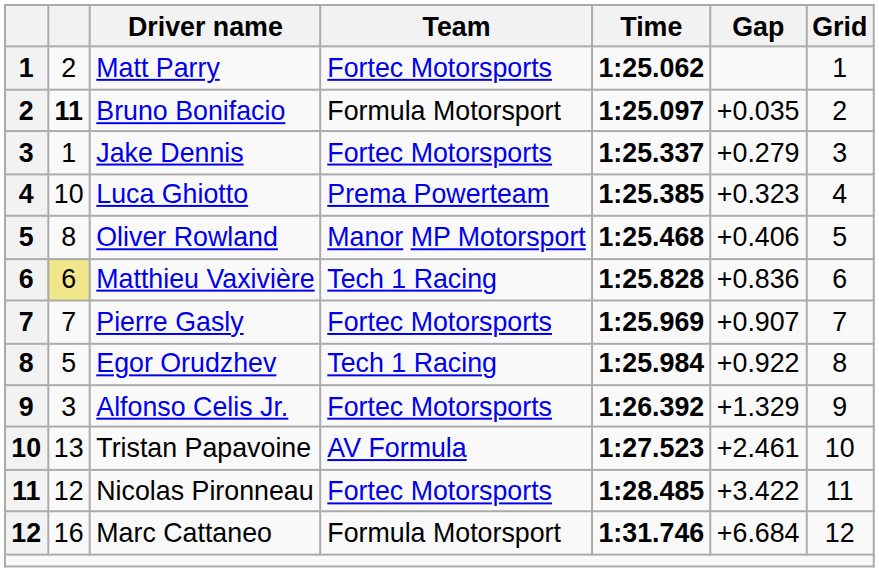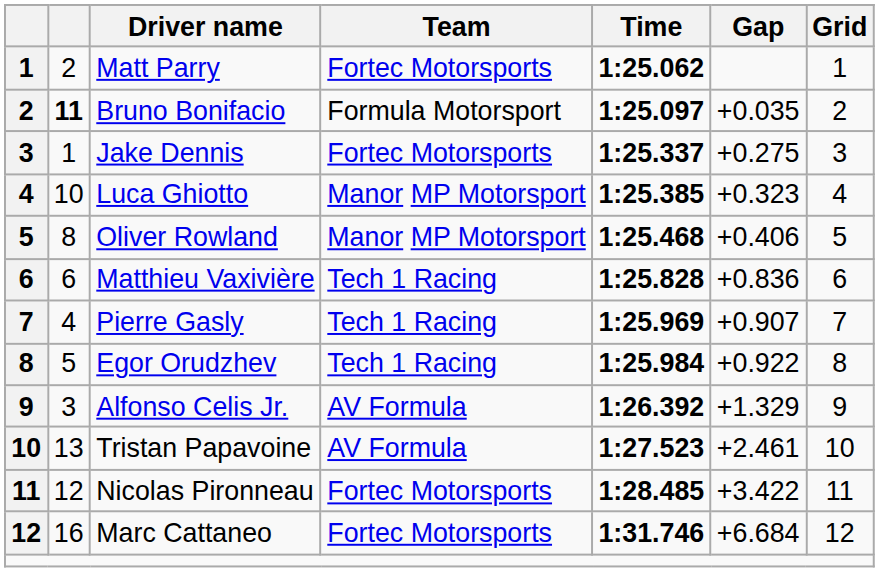Jake Dennis | Gap: +0.279 -> +0.275
Luca Ghiotto | Team: Prema Powerteam -> Manor MP Motorsport
Matthieu Vaxivière | column 2: khaki background -> no background
Pierre Gasly | column 2: 7 -> 4
Pierre Gasly | Team: Fortec Motorsports -> Tech 1 Racing
Alfonso Celis Jr. | Team: Fortec Motorsports -> AV Formula
Marc Cattaneo | Team: Formula Motorsport -> Fortec Motorsports
